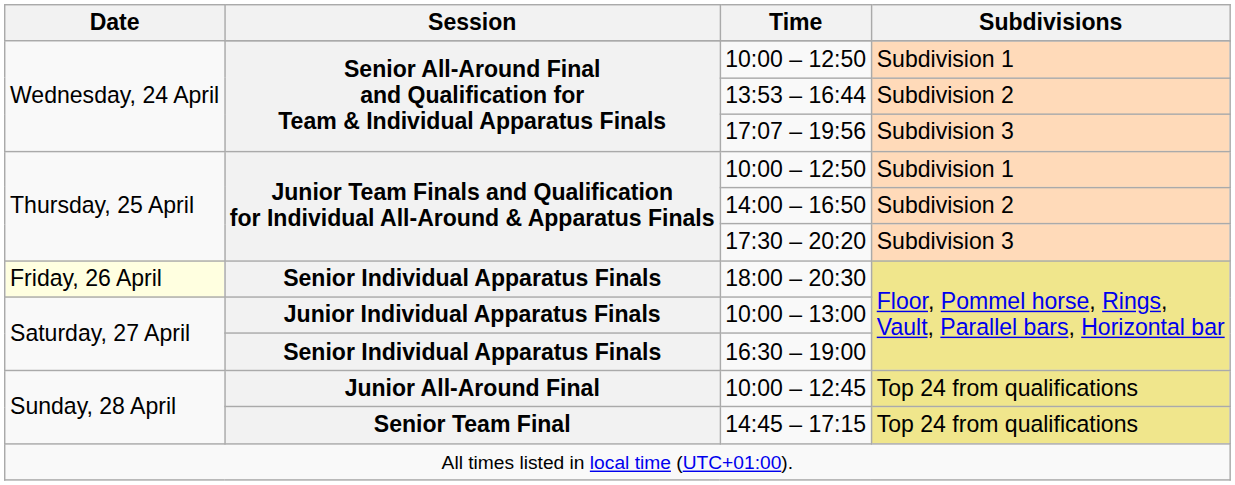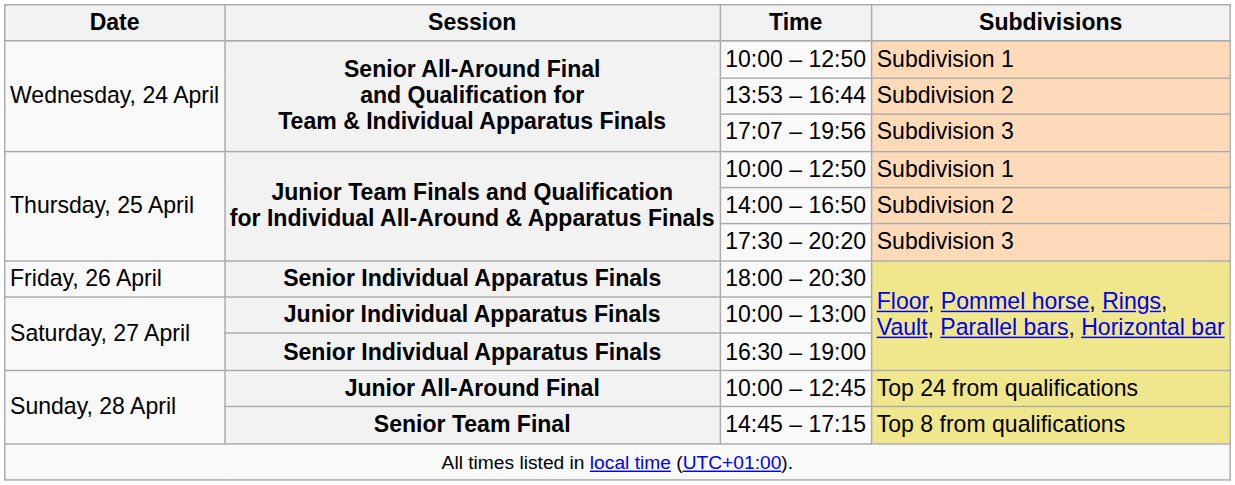18:00 – 20:30 | Date: lightyellow background -> no background
14:45 – 17:15 | Subdivisions: Top 24 from qualifications -> Top 8 from qualifications
